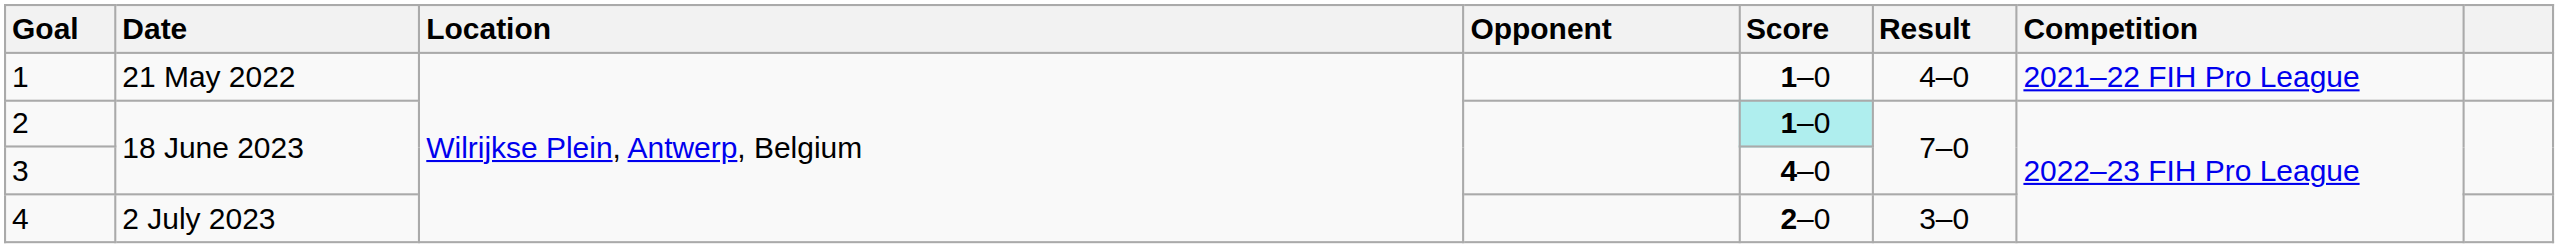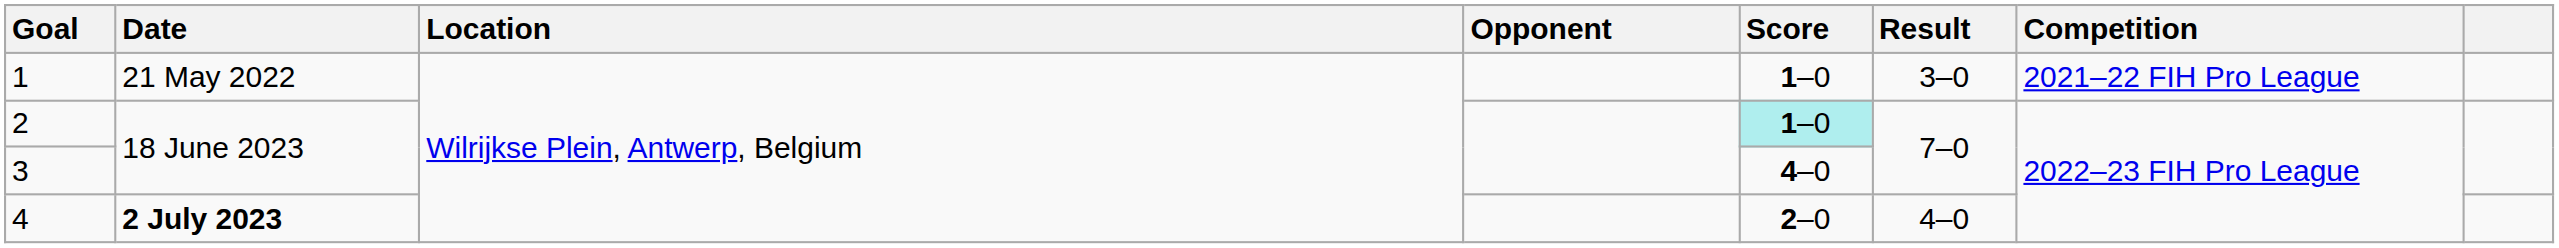1 | Result: 4–0 -> 3–0
4 | Date: normal -> bold
4 | Result: 3–0 -> 4–0
